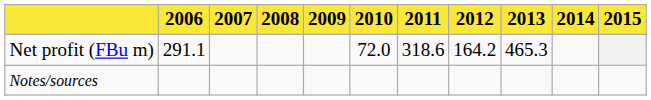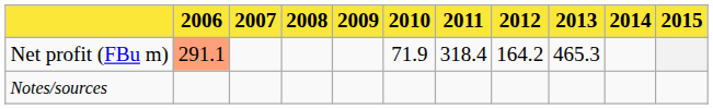Net profit (FBu m) | 2006: no background -> lightsalmon background
Net profit (FBu m) | 2010: 72.0 -> 71.9
Net profit (FBu m) | 2011: 318.6 -> 318.4
